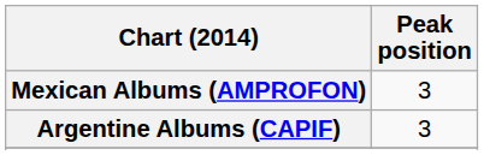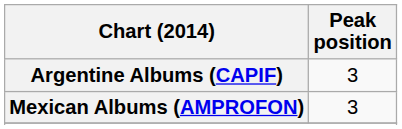rows swapped: Argentine Albums (CAPIF) <-> Mexican Albums (AMPROFON)
